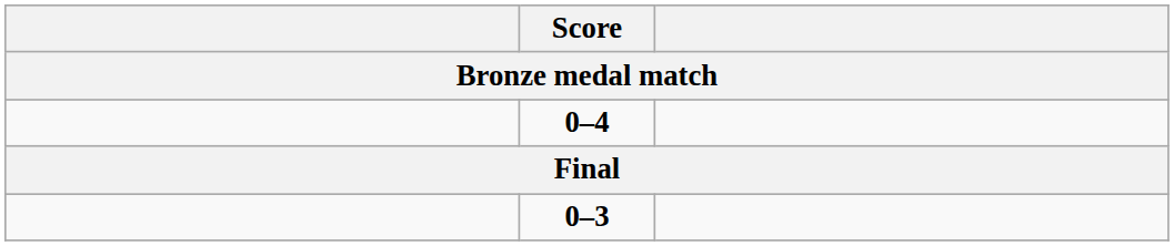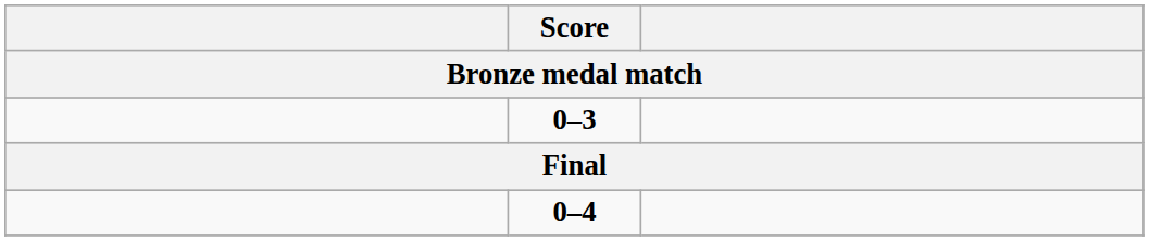rows swapped: 0–4 <-> 0–3
